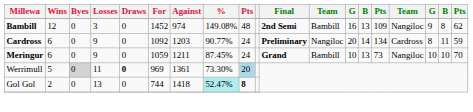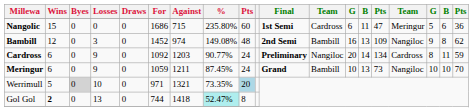+ row: Nangolic | 15 | 0 | 0 | 0 | 1686 | 715 | 235.80% | 60 | 1st Semi | Cardross | 6 | 11 | 47 | Meringur | 5 | 6 | 36
Werrimull | Losses: 11 -> 10
Werrimull | Draws: bold -> normal
Werrimull | For: 969 -> 971
Werrimull | Against: 1361 -> 1321
Werrimull | %: 73.30% -> 73.35%
Gol Gol | Wins: normal -> bold
Gol Gol | column 9: bold -> normal
